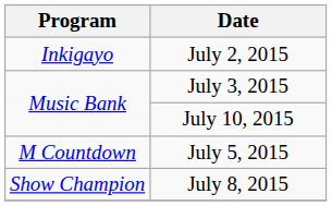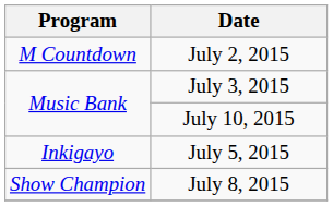July 2, 2015 | Program: Inkigayo -> M Countdown
July 5, 2015 | Program: M Countdown -> Inkigayo
